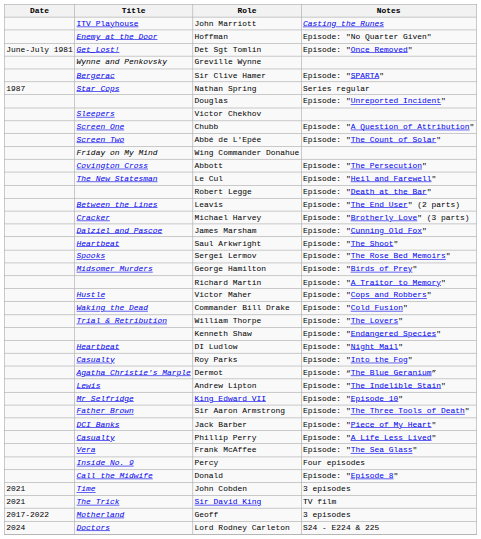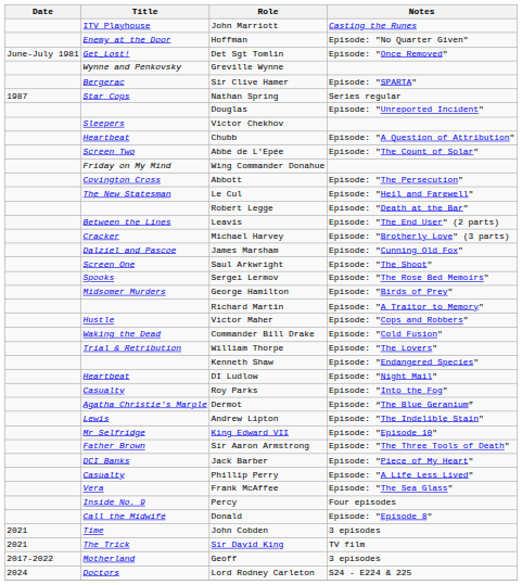Chubb | Title: Screen One -> Heartbeat
Saul Arkwright | Title: Heartbeat -> Screen One
